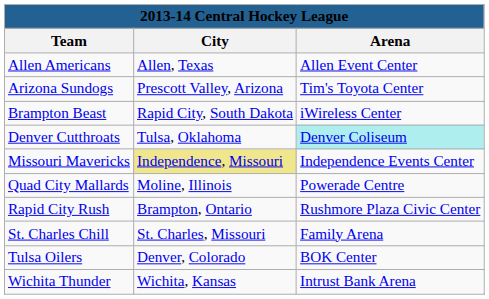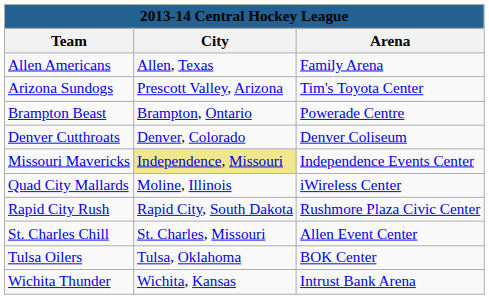Allen Americans | Arena: Allen Event Center -> Family Arena
Brampton Beast | City: Rapid City, South Dakota -> Brampton, Ontario
Brampton Beast | Arena: iWireless Center -> Powerade Centre
Denver Cutthroats | City: Tulsa, Oklahoma -> Denver, Colorado
Denver Cutthroats | Arena: paleturquoise background -> no background
Quad City Mallards | Arena: Powerade Centre -> iWireless Center
Rapid City Rush | City: Brampton, Ontario -> Rapid City, South Dakota
St. Charles Chill | Arena: Family Arena -> Allen Event Center
Tulsa Oilers | City: Denver, Colorado -> Tulsa, Oklahoma
